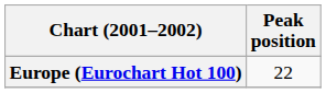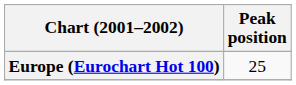Europe (Eurochart Hot 100) | Peak position: 22 -> 25
